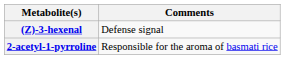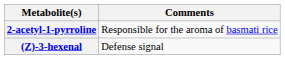rows swapped: 2-acetyl-1-pyrroline <-> (Z)-3-hexenal
